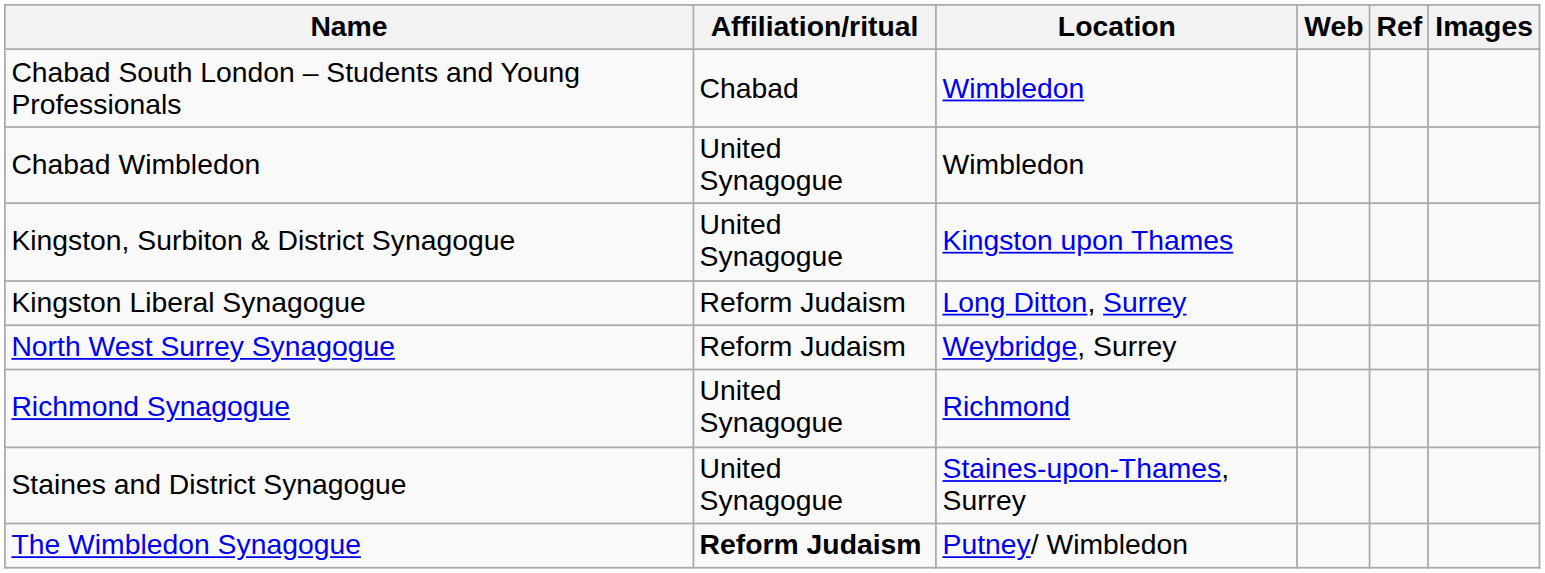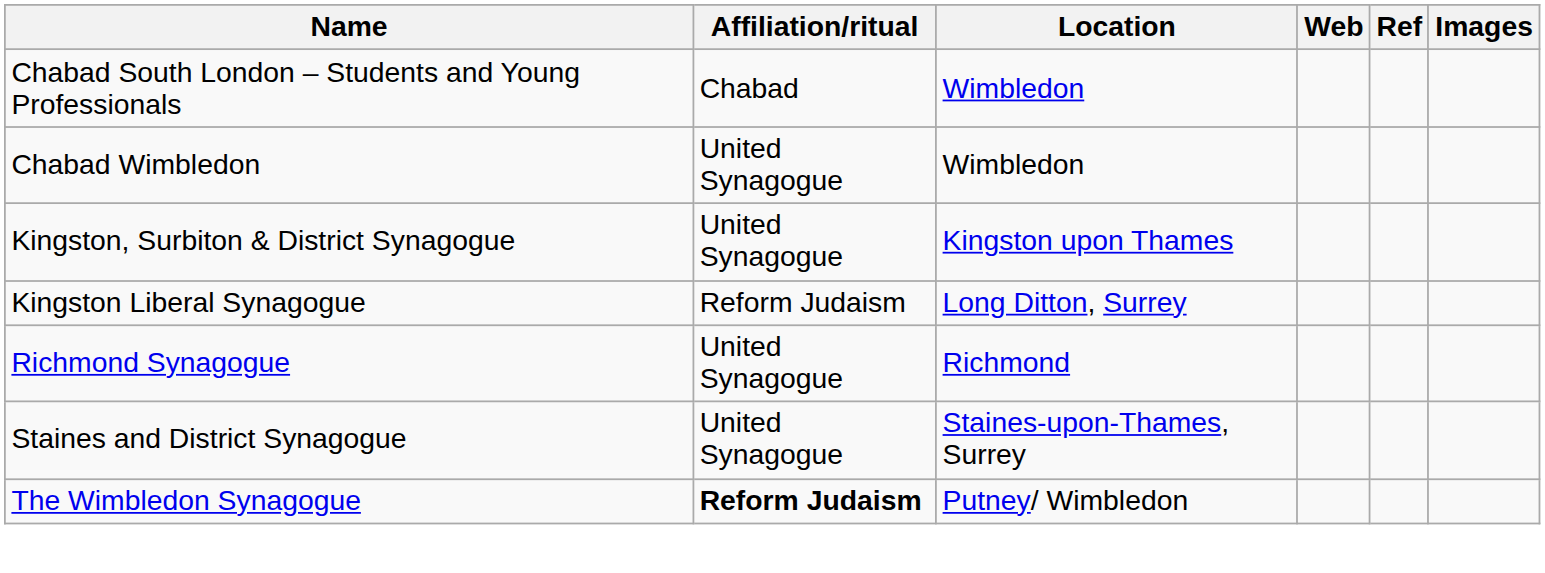- row: North West Surrey Synagogue | Reform Judaism | Weybridge, Surrey
